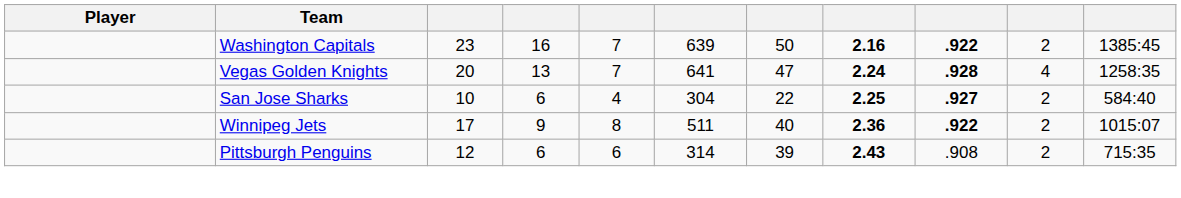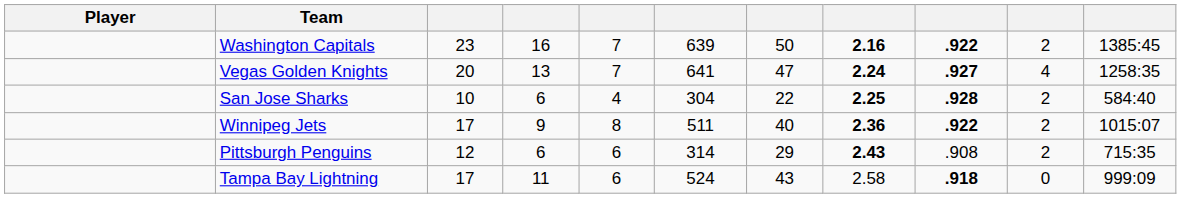Vegas Golden Knights | column 9: .928 -> .927
San Jose Sharks | column 9: .927 -> .928
Pittsburgh Penguins | column 7: 39 -> 29
+ row: Tampa Bay Lightning | 17 | 11 | 6 | 524 | 43 | 2.58 | .918 | 0 | 999:09
